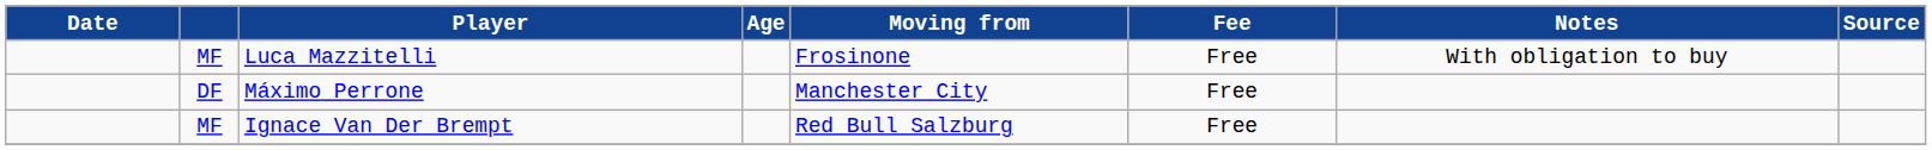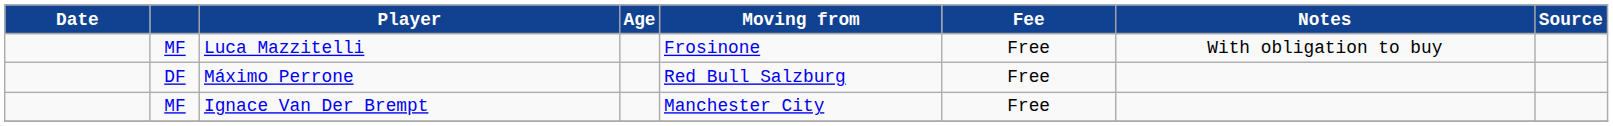Máximo Perrone | Moving from: Manchester City -> Red Bull Salzburg
Ignace Van Der Brempt | Moving from: Red Bull Salzburg -> Manchester City
